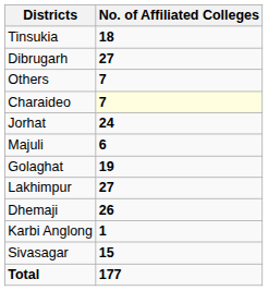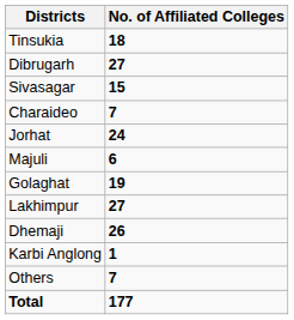rows swapped: Sivasagar <-> Others
Charaideo | No. of Affiliated Colleges: lightyellow background -> no background
